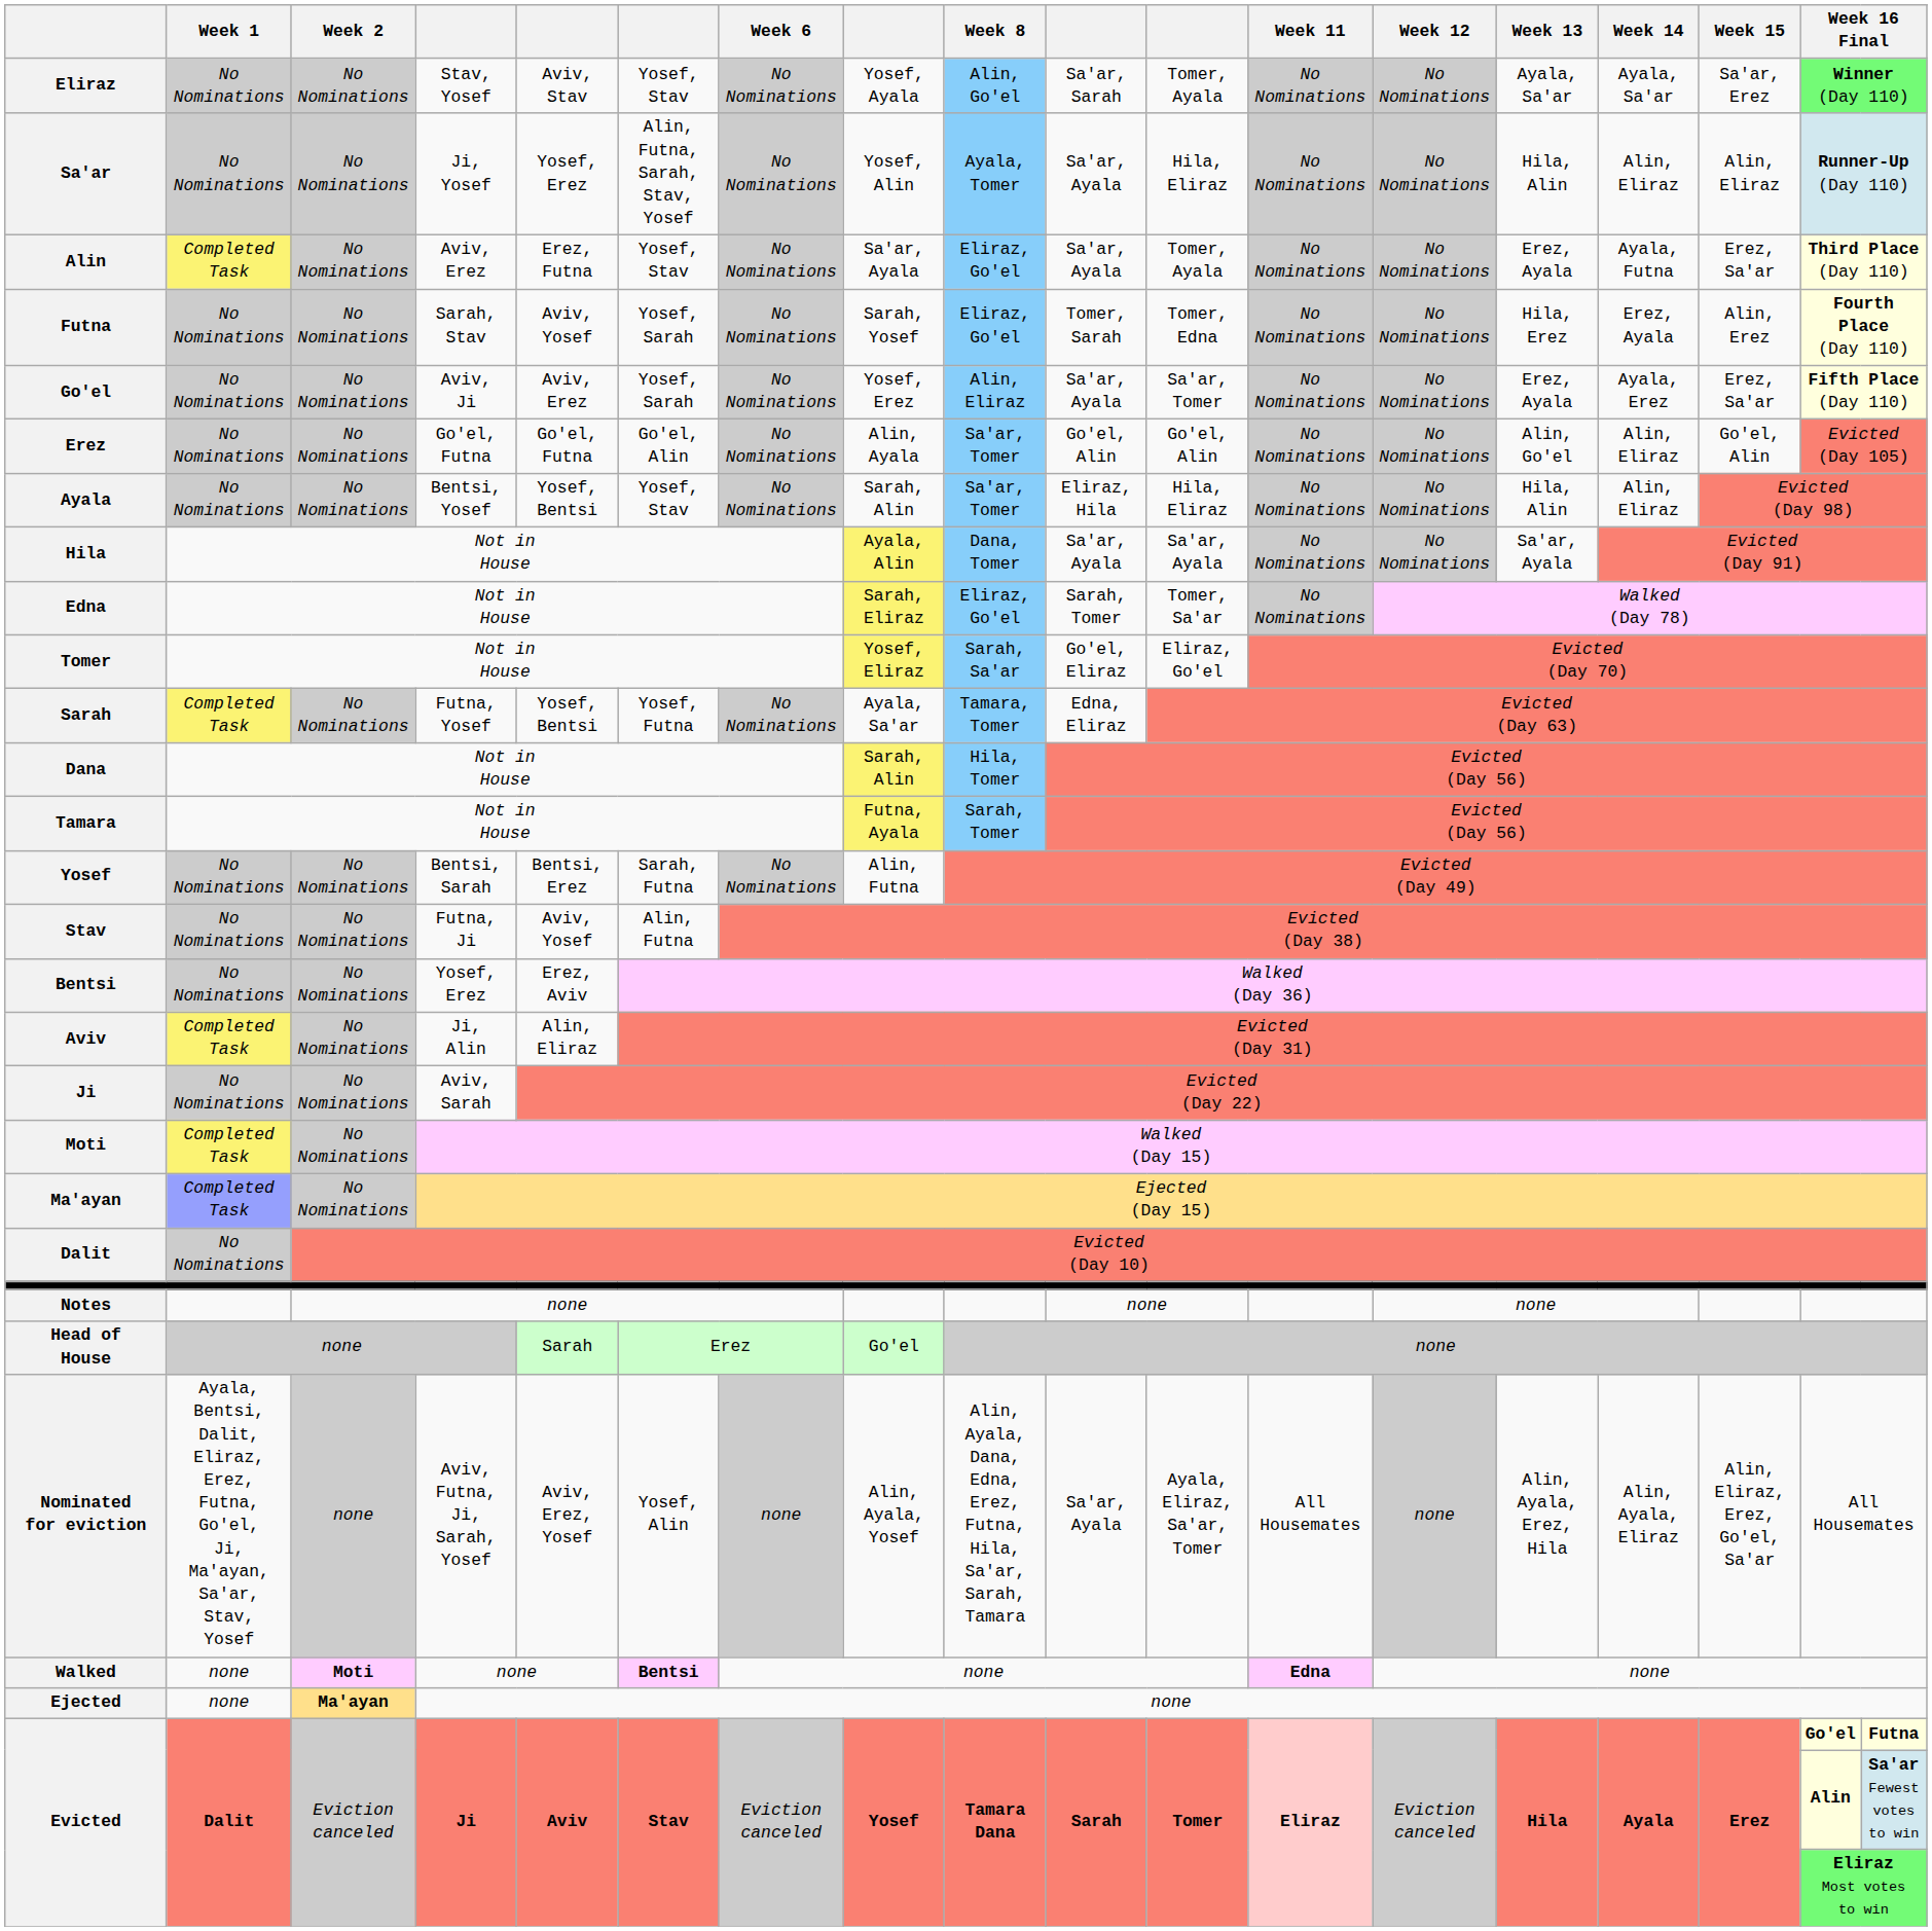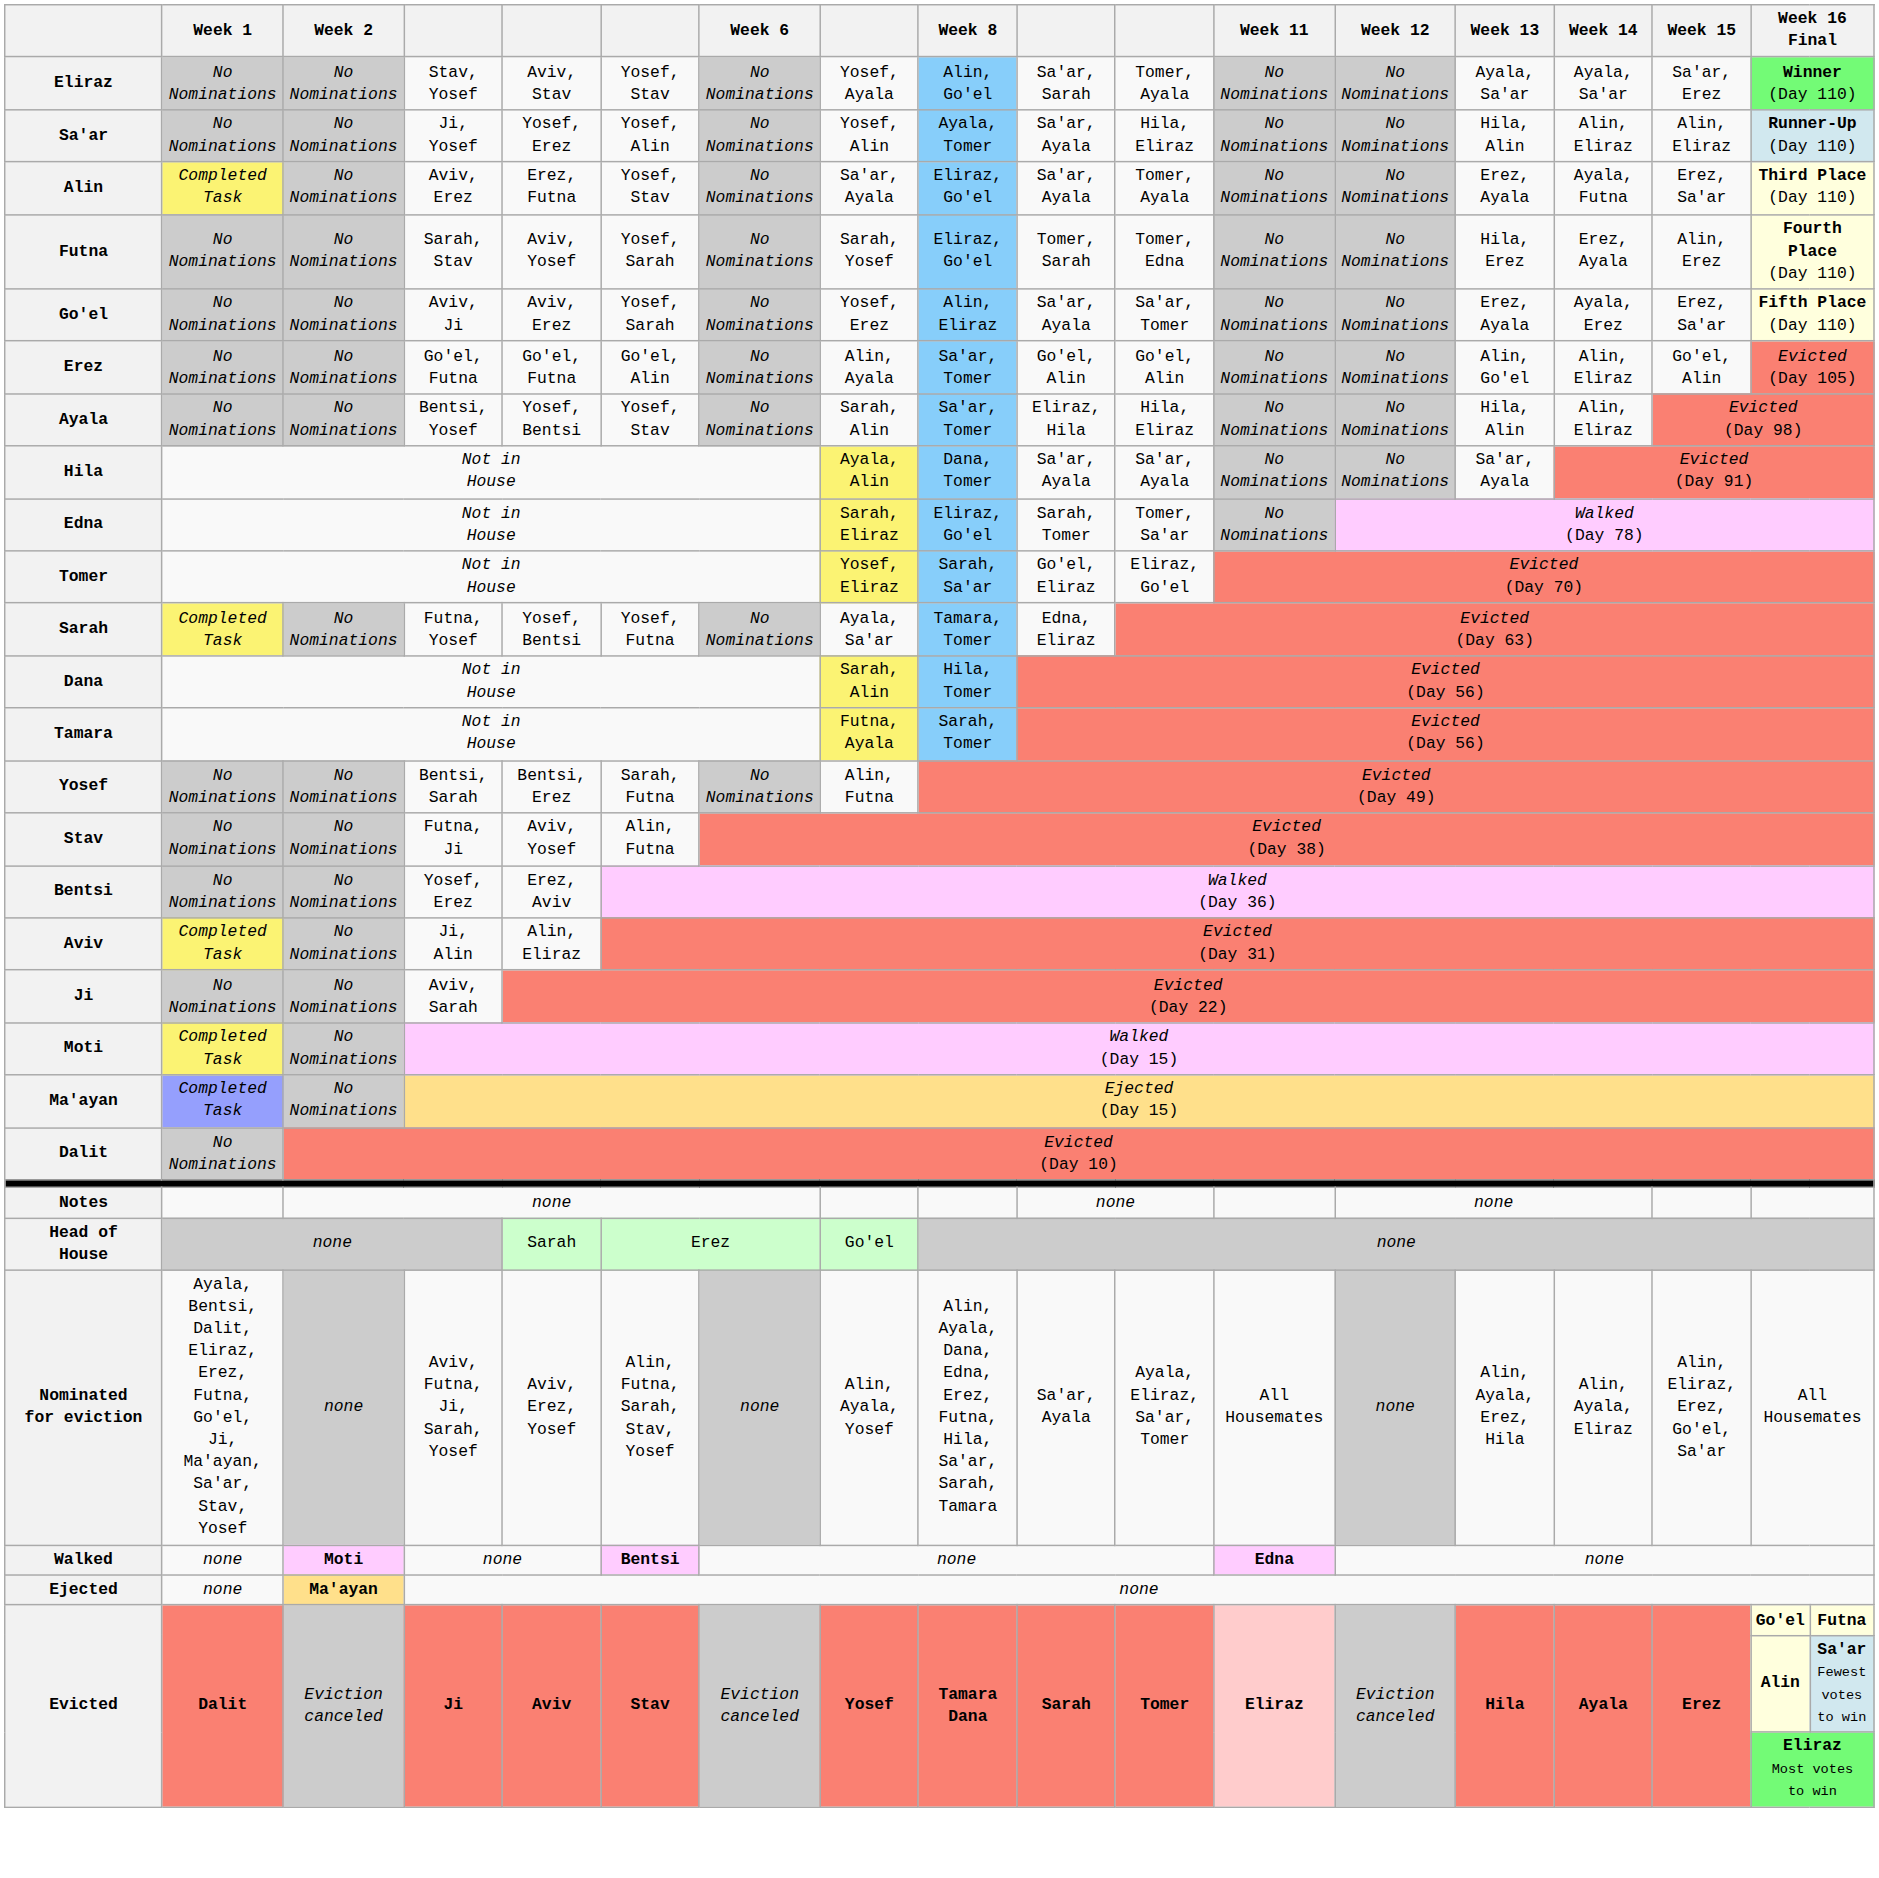Sa'ar | column 6: Alin, Futna, Sarah, Stav, Yosef -> Yosef, Alin
Nominated for eviction | column 6: Yosef, Alin -> Alin, Futna, Sarah, Stav, Yosef
